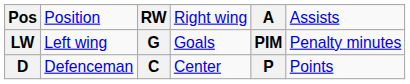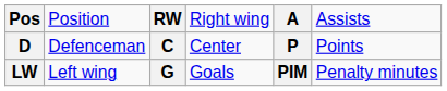rows swapped: D <-> LW
